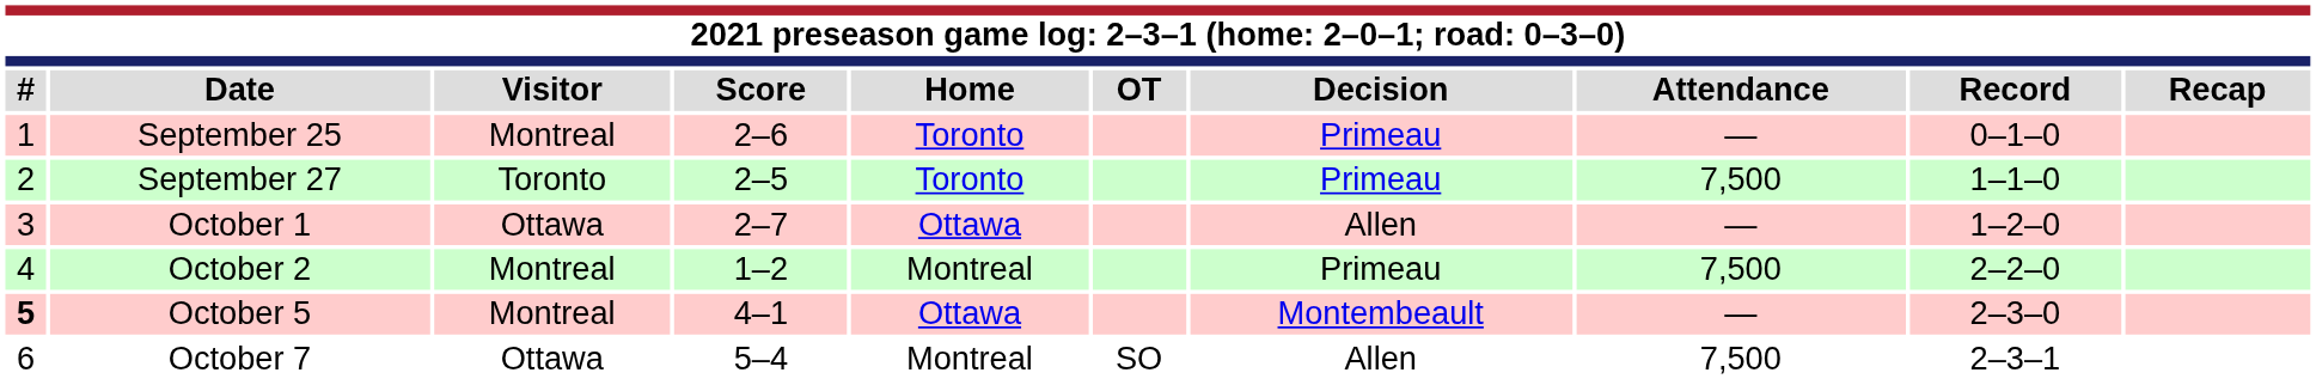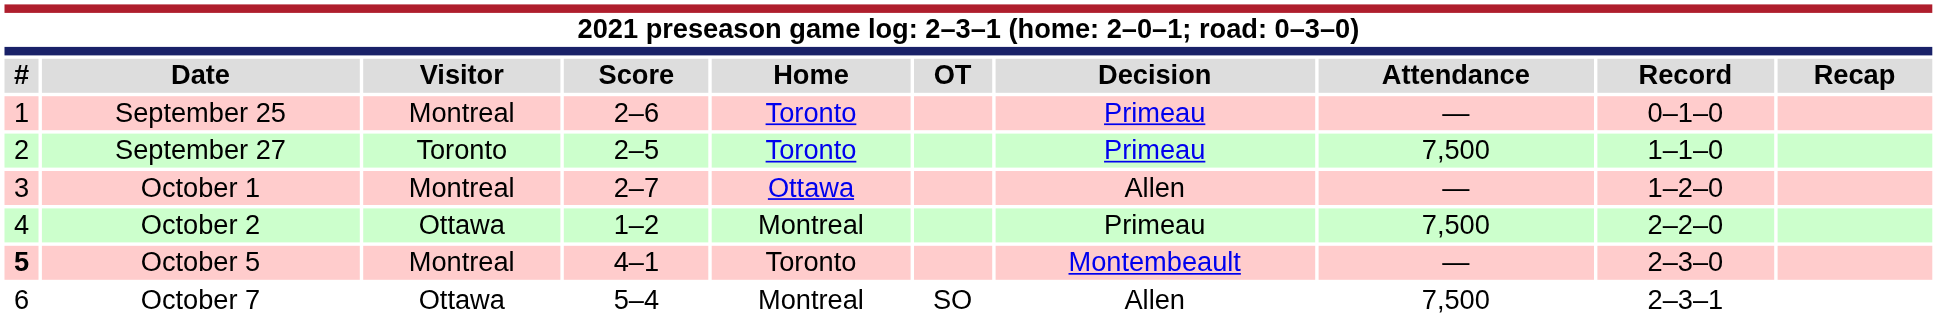October 1 | Visitor: Ottawa -> Montreal
October 2 | Visitor: Montreal -> Ottawa
October 5 | Home: Ottawa -> Toronto
